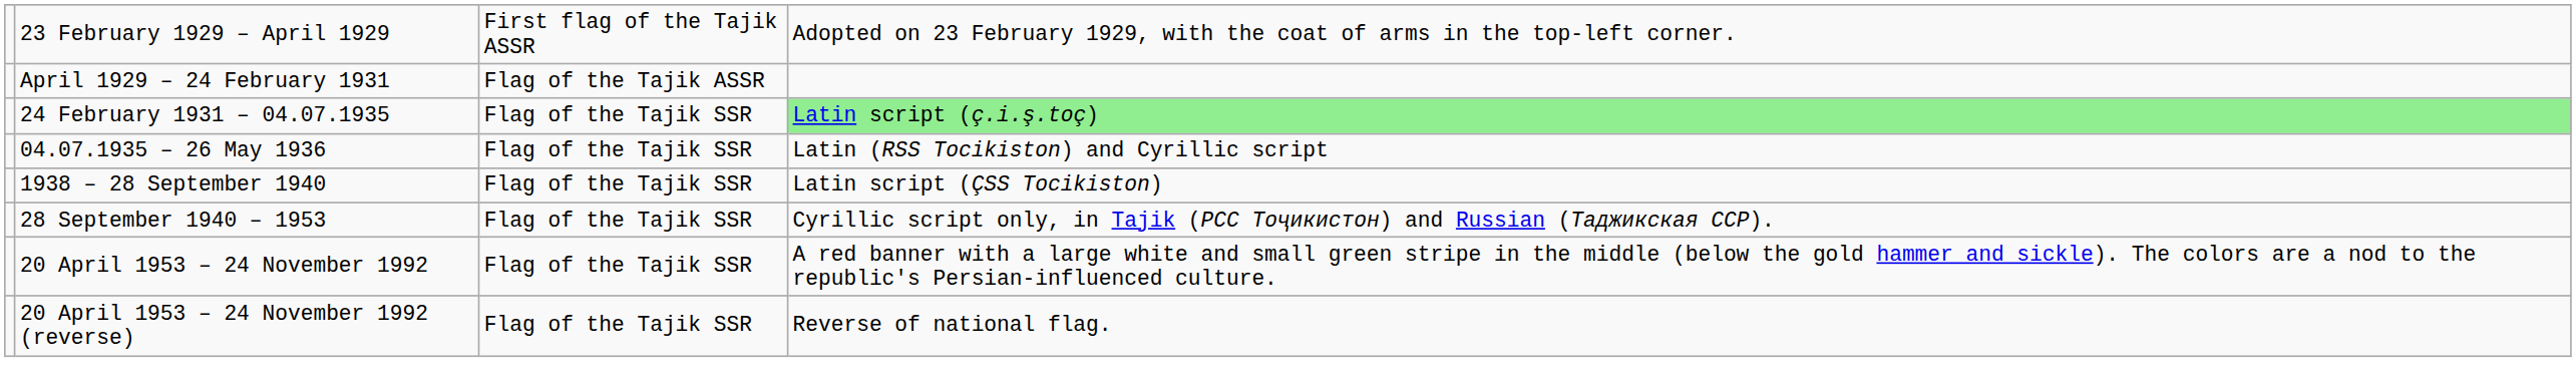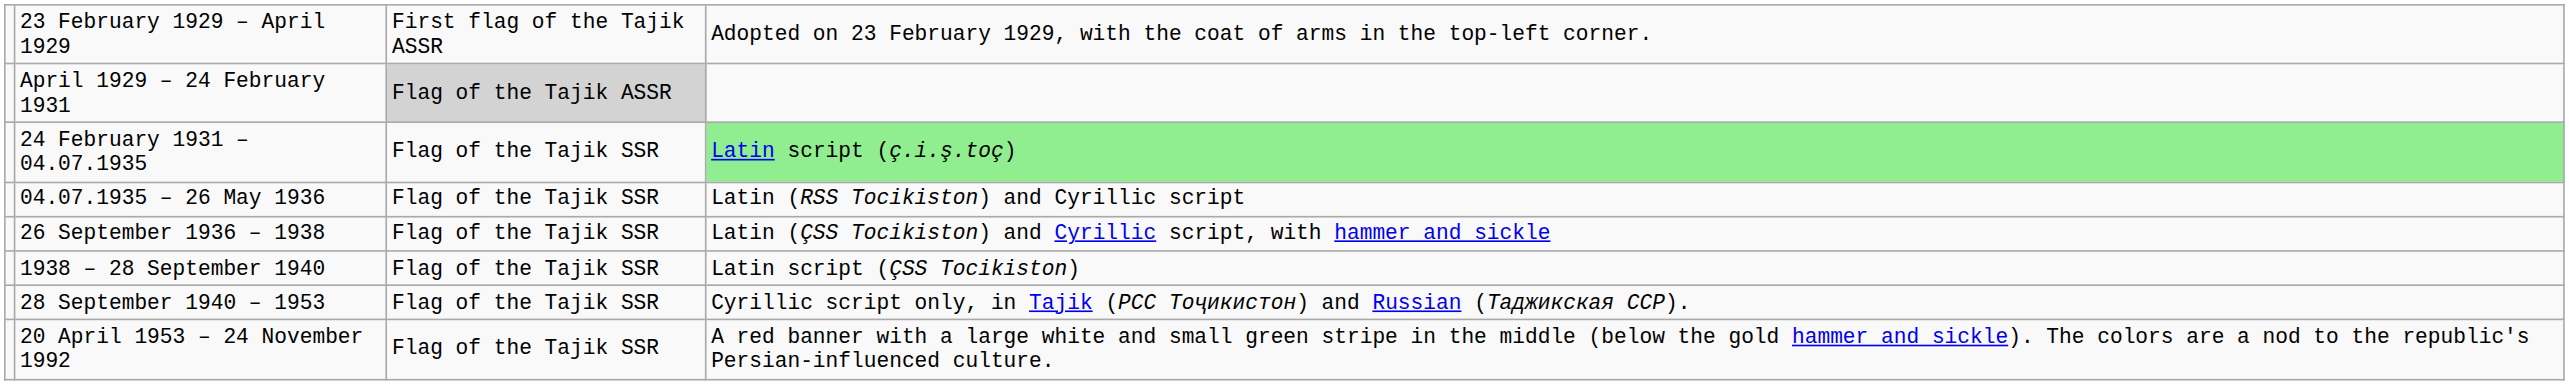April 1929 – 24 February 1931 | column 3: no background -> lightgrey background
+ row: 26 September 1936 – 1938 | Flag of the Tajik SSR | Latin (ÇSS Tocikiston) and Cyrillic script, with hammer and sickle
- row: 20 April 1953 – 24 November 1992 (reverse) | Flag of the Tajik SSR | Reverse of national flag.
